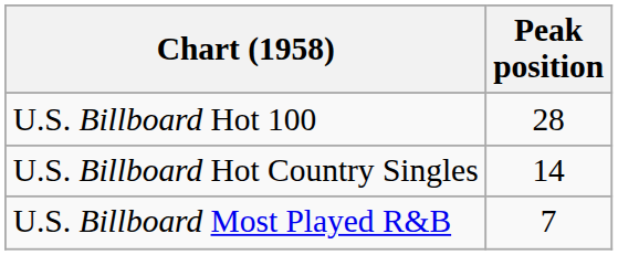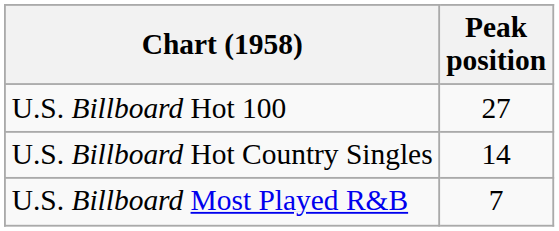U.S. Billboard Hot 100 | Peak position: 28 -> 27
